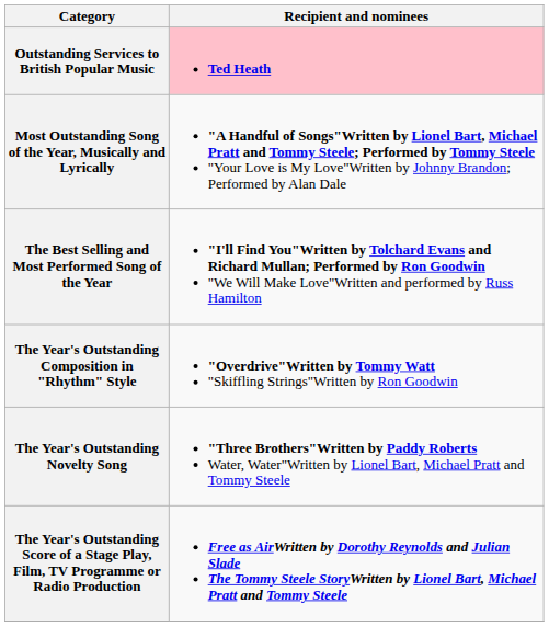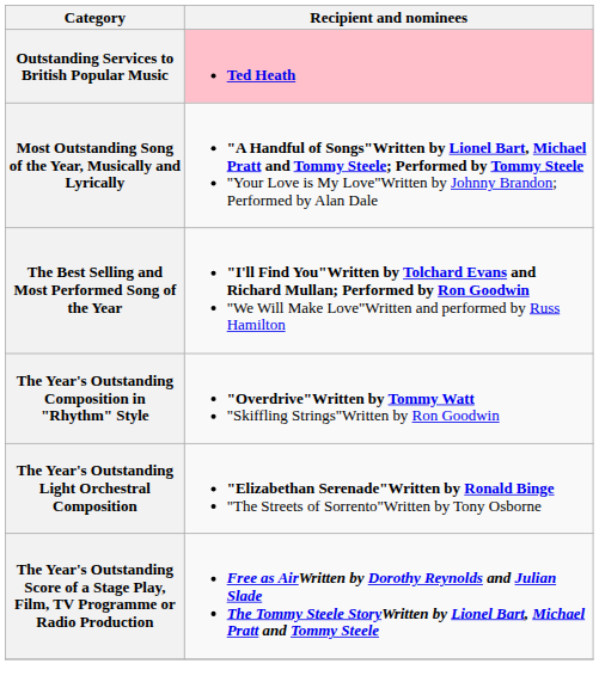+ row: The Year's Outstanding Light Orchestral Composition | "Elizabethan Serenade"Written by Ronald Binge "The Streets of Sorrento"Written by Tony Osborne
- row: The Year's Outstanding Novelty Song | "Three Brothers"Written by Paddy Roberts Water, Water"Written by Lionel Bart, Michael Pratt and Tommy Steele
